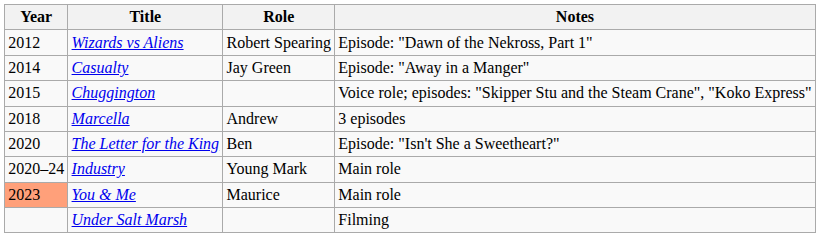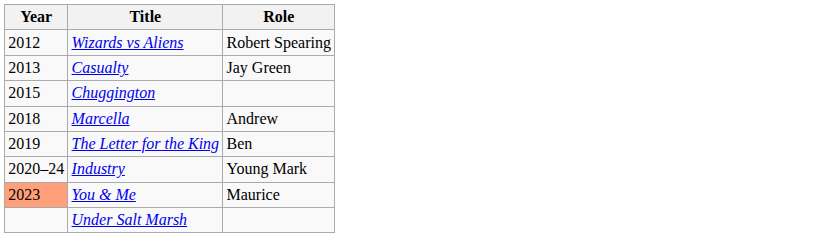- column: Notes | Episode: "Dawn of the Nekross, Part 1" | Episode: "Away in a Manger" | Voice role; episodes: "Skipper Stu and the Steam Crane", "Koko Express" | 3 episodes | Episode: "Isn't She a Sweetheart?" | Main role | Main role | Filming
Casualty | Year: 2014 -> 2013
The Letter for the King | Year: 2020 -> 2019
